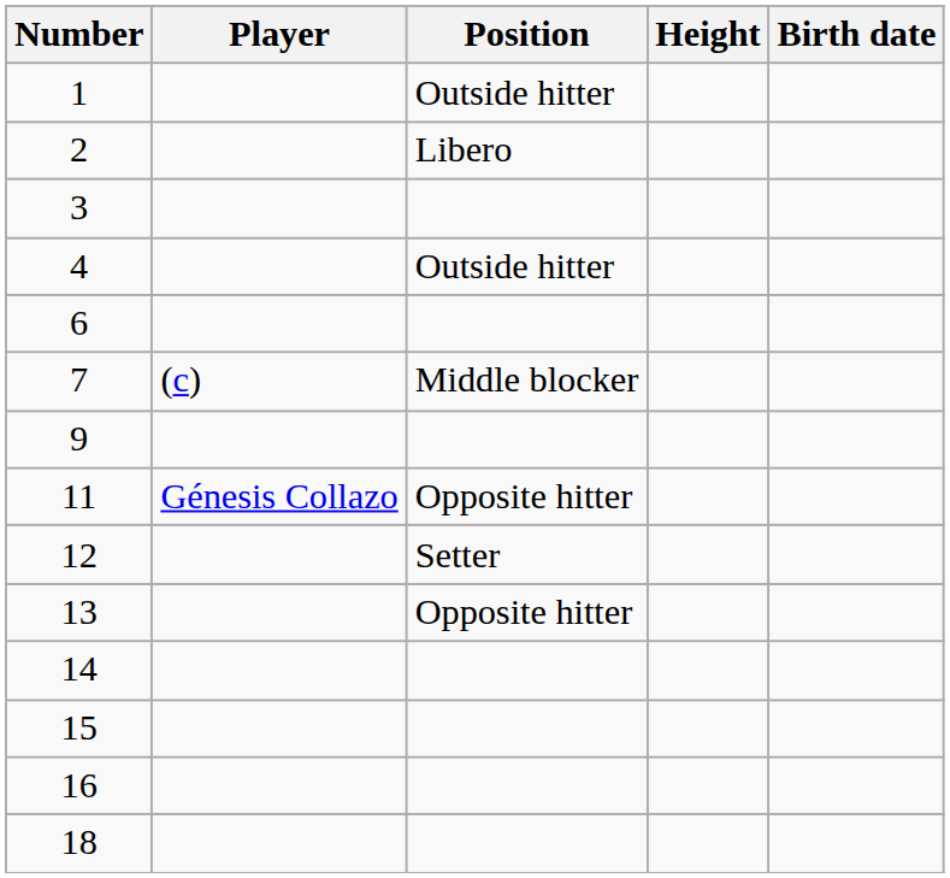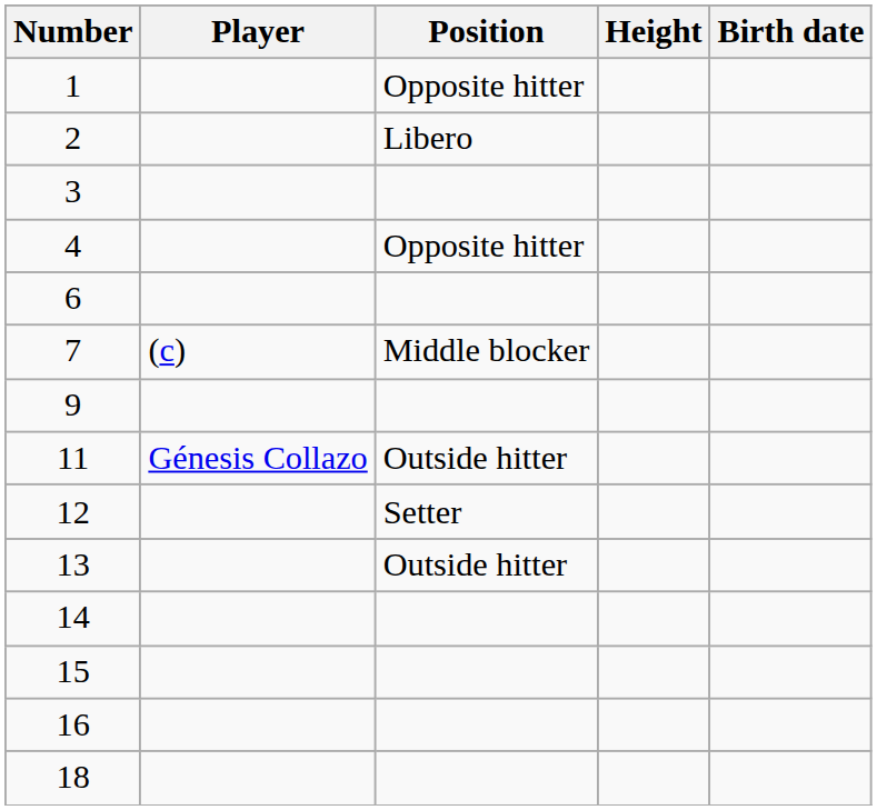1 | Position: Outside hitter -> Opposite hitter
4 | Position: Outside hitter -> Opposite hitter
11 | Position: Opposite hitter -> Outside hitter
13 | Position: Opposite hitter -> Outside hitter
